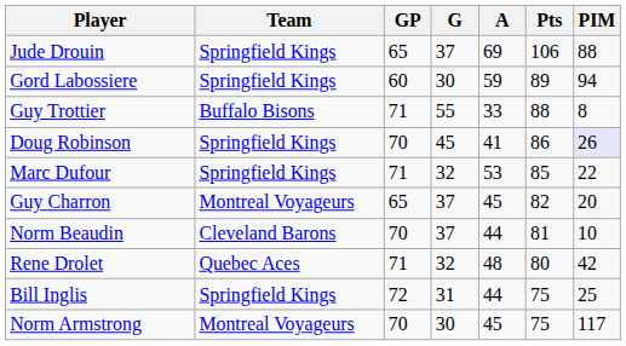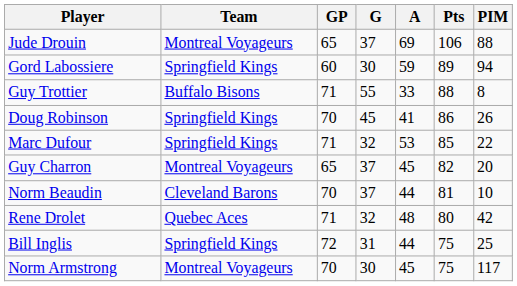Jude Drouin | Team: Springfield Kings -> Montreal Voyageurs
Doug Robinson | PIM: lavender background -> no background
